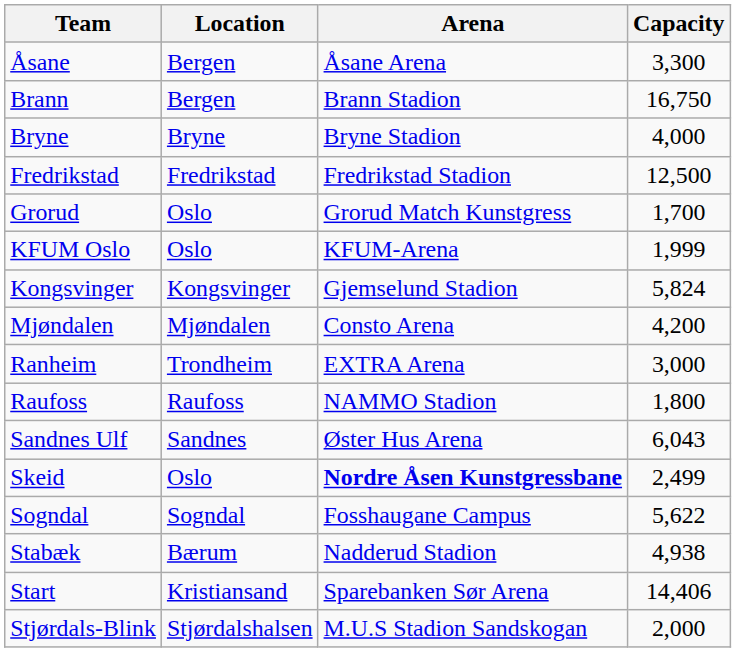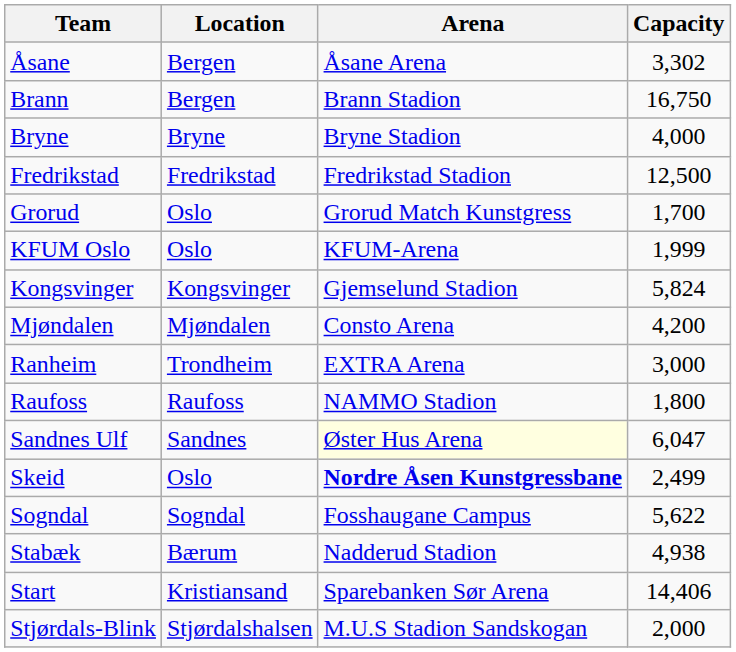Åsane | Capacity: 3,300 -> 3,302
Sandnes Ulf | Arena: no background -> lightyellow background
Sandnes Ulf | Capacity: 6,043 -> 6,047
